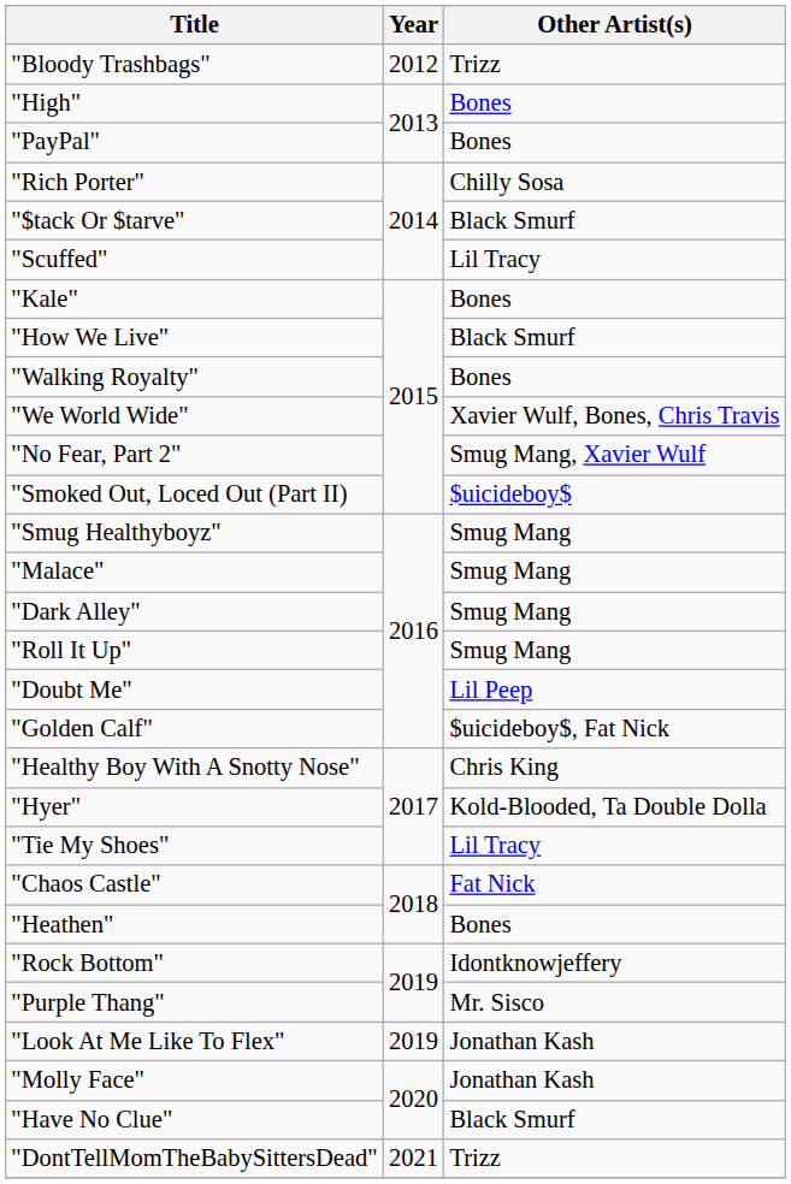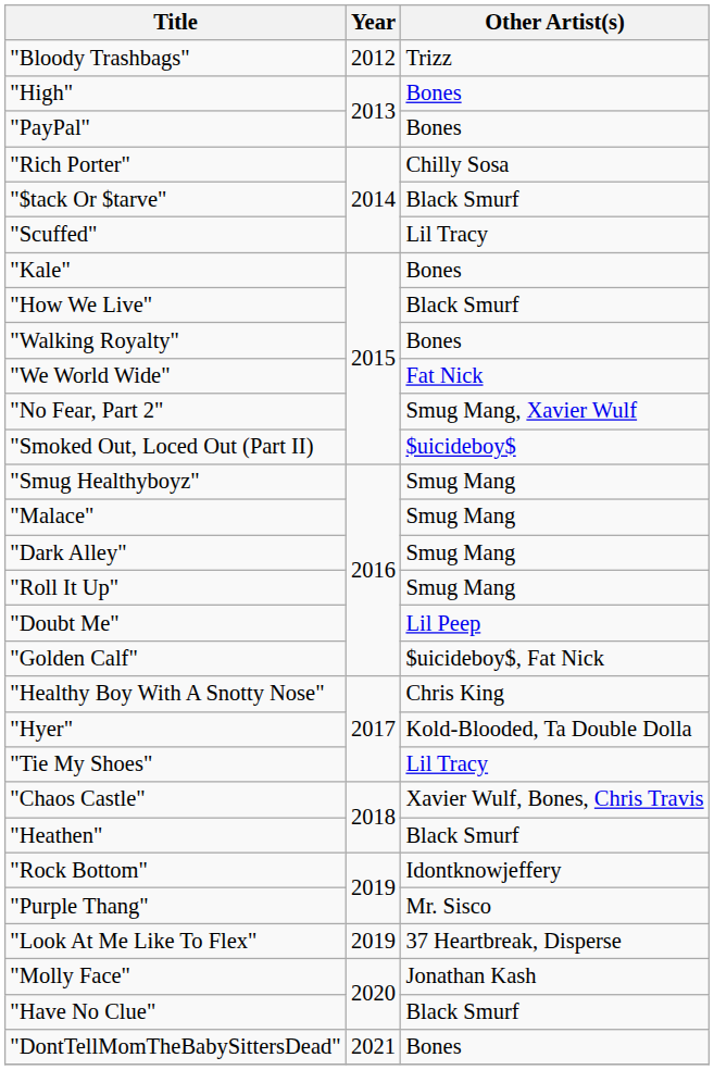"We World Wide" | Other Artist(s): Xavier Wulf, Bones, Chris Travis -> Fat Nick
"Chaos Castle" | Other Artist(s): Fat Nick -> Xavier Wulf, Bones, Chris Travis
"Heathen" | Other Artist(s): Bones -> Black Smurf
"Look At Me Like To Flex" | Other Artist(s): Jonathan Kash -> 37 Heartbreak, Disperse
"DontTellMomTheBabySittersDead" | Other Artist(s): Trizz -> Bones
